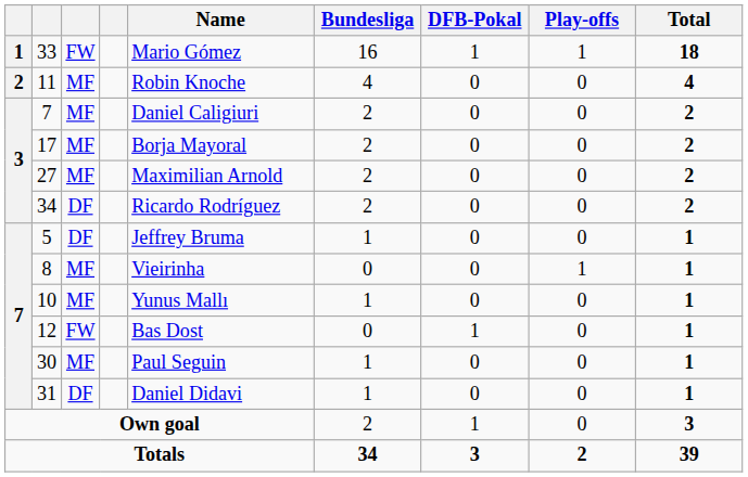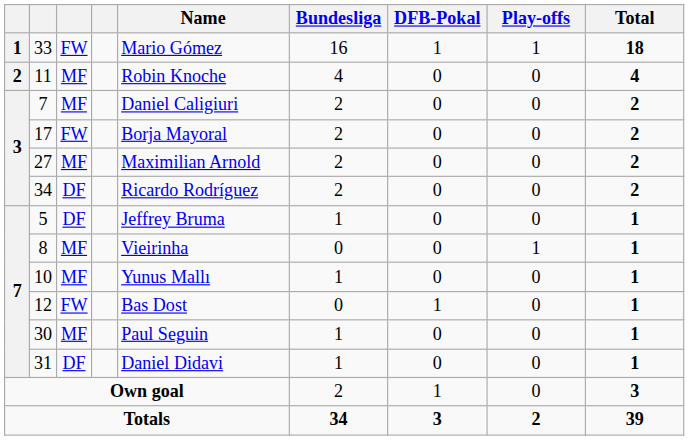17 | column 3: MF -> FW
